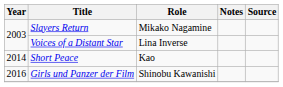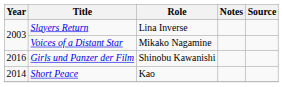Slayers Return | Role: Mikako Nagamine -> Lina Inverse
Voices of a Distant Star | Role: Lina Inverse -> Mikako Nagamine
rows swapped: Short Peace <-> Girls und Panzer der Film
